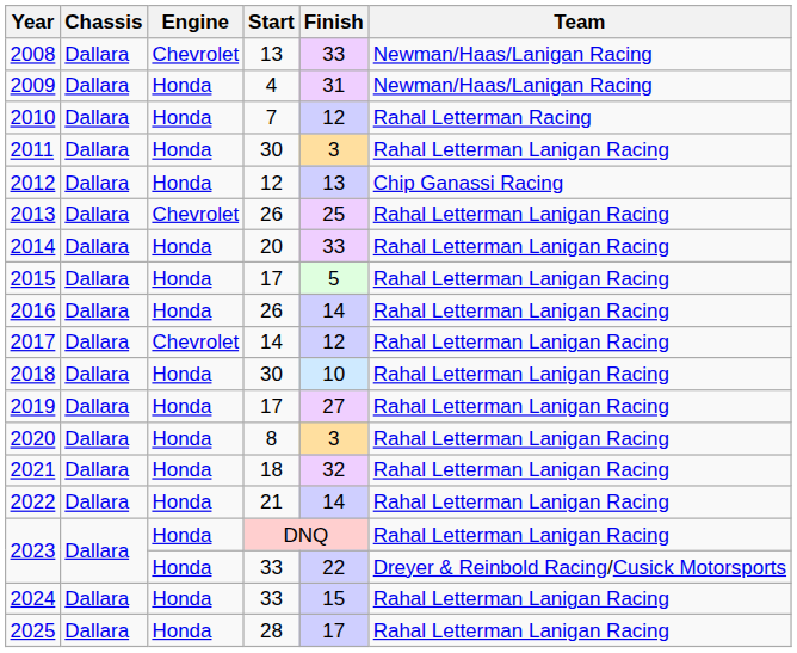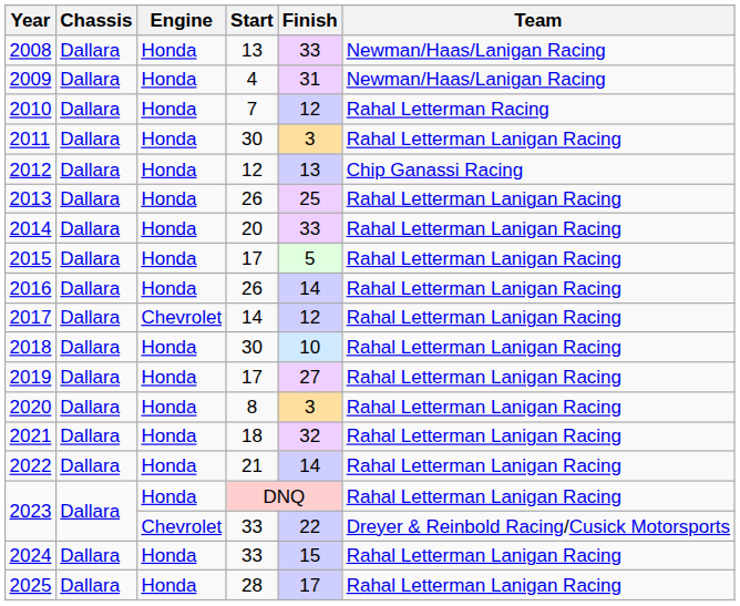2008 | Engine: Chevrolet -> Honda
2013 | Engine: Chevrolet -> Honda
2023 / 33 | Engine: Honda -> Chevrolet
